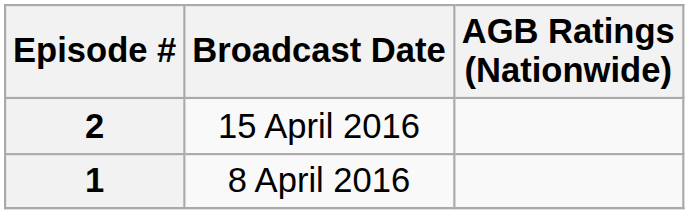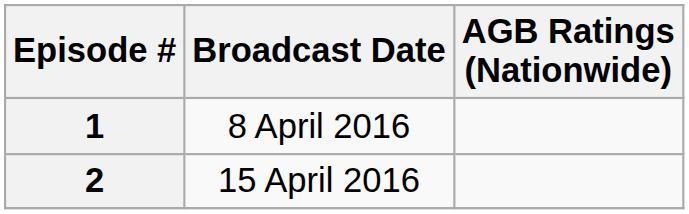rows swapped: 1 <-> 2
